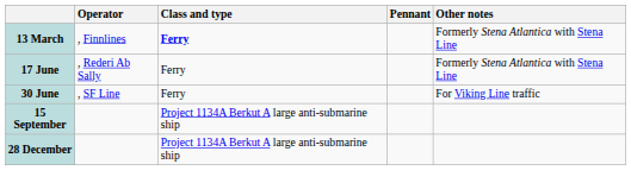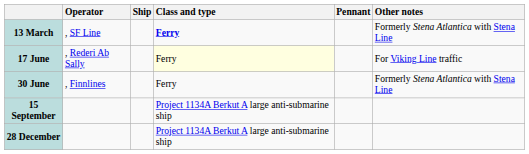+ column: Ship
13 March | Operator: , Finnlines -> , SF Line
17 June | Class and type: no background -> lightyellow background
17 June | Other notes: Formerly Stena Atlantica with Stena Line -> For Viking Line traffic
30 June | Operator: , SF Line -> , Finnlines
30 June | Other notes: For Viking Line traffic -> Formerly Stena Atlantica with Stena Line
